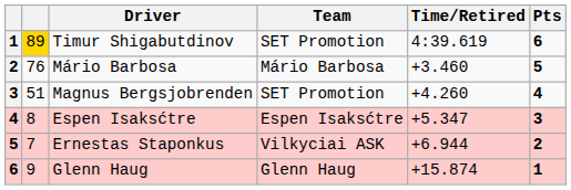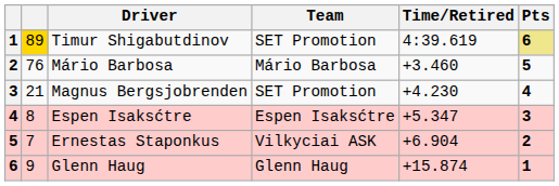Timur Shigabutdinov | Pts: no background -> khaki background
Magnus Bergsjobrenden | column 2: 51 -> 21
Magnus Bergsjobrenden | Time/Retired: +4.260 -> +4.230
Ernestas Staponkus | Time/Retired: +6.944 -> +6.904
